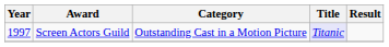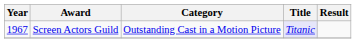Screen Actors Guild | Year: 1997 -> 1967
